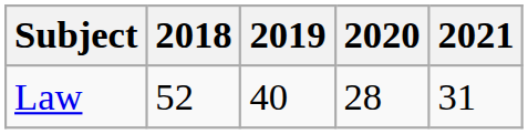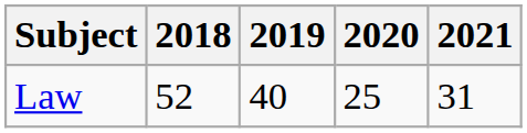Law | 2020: 28 -> 25
